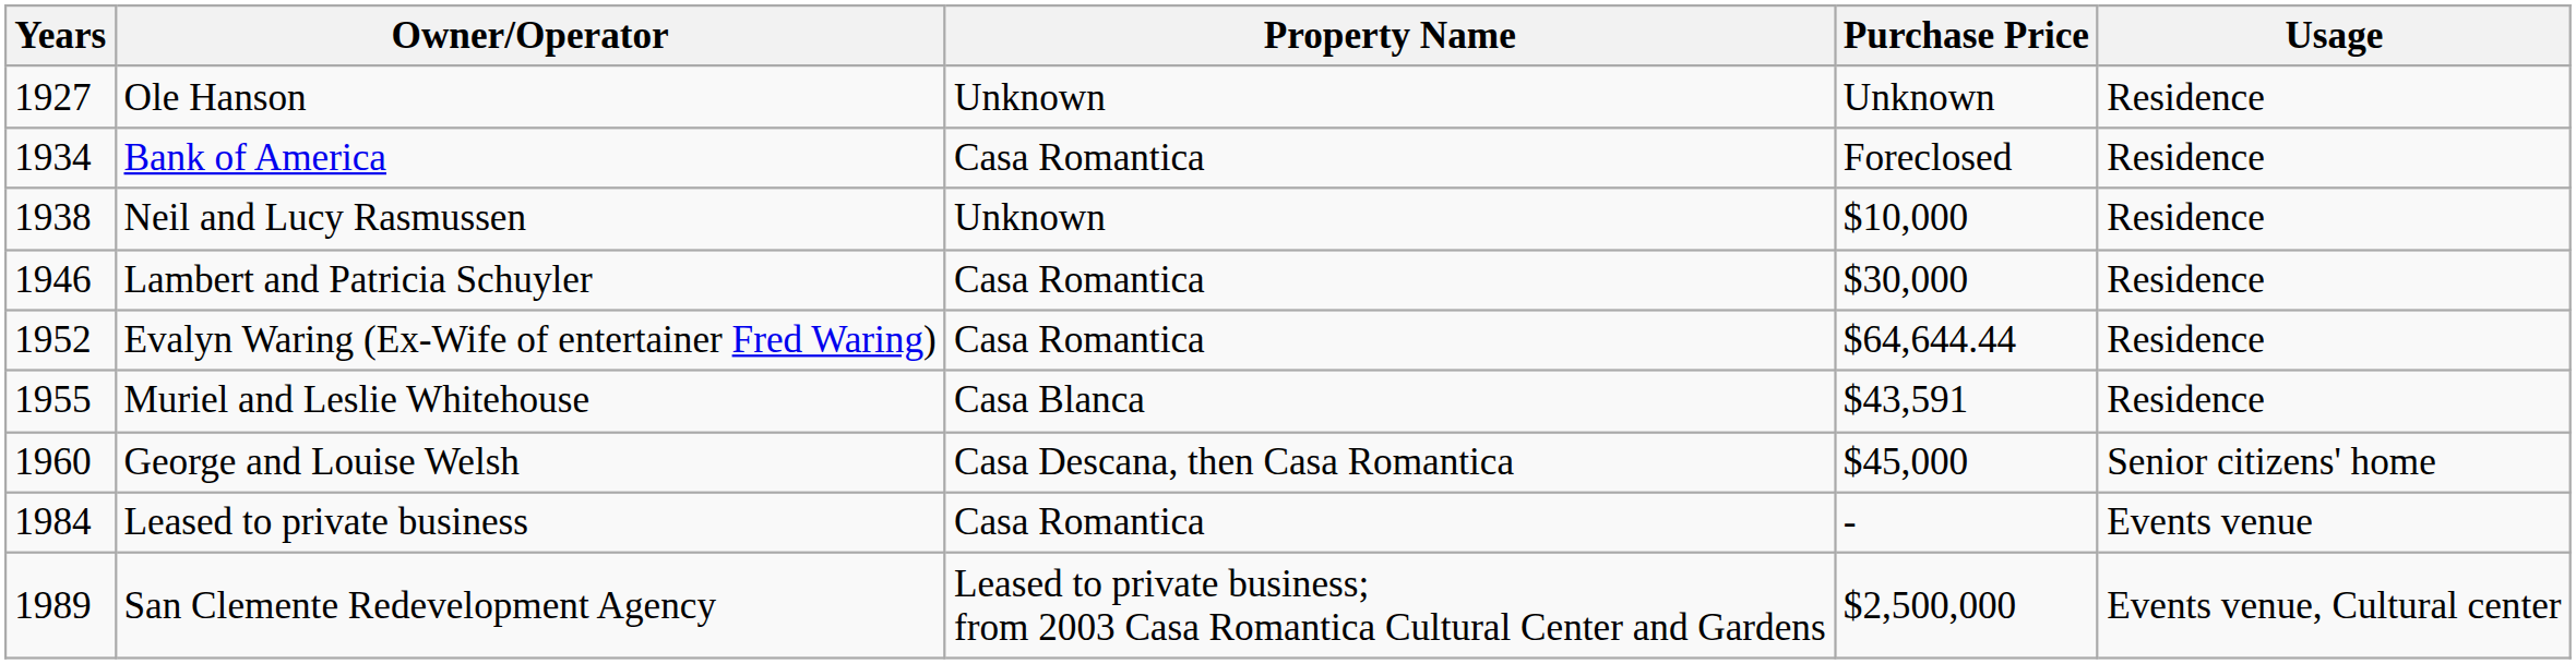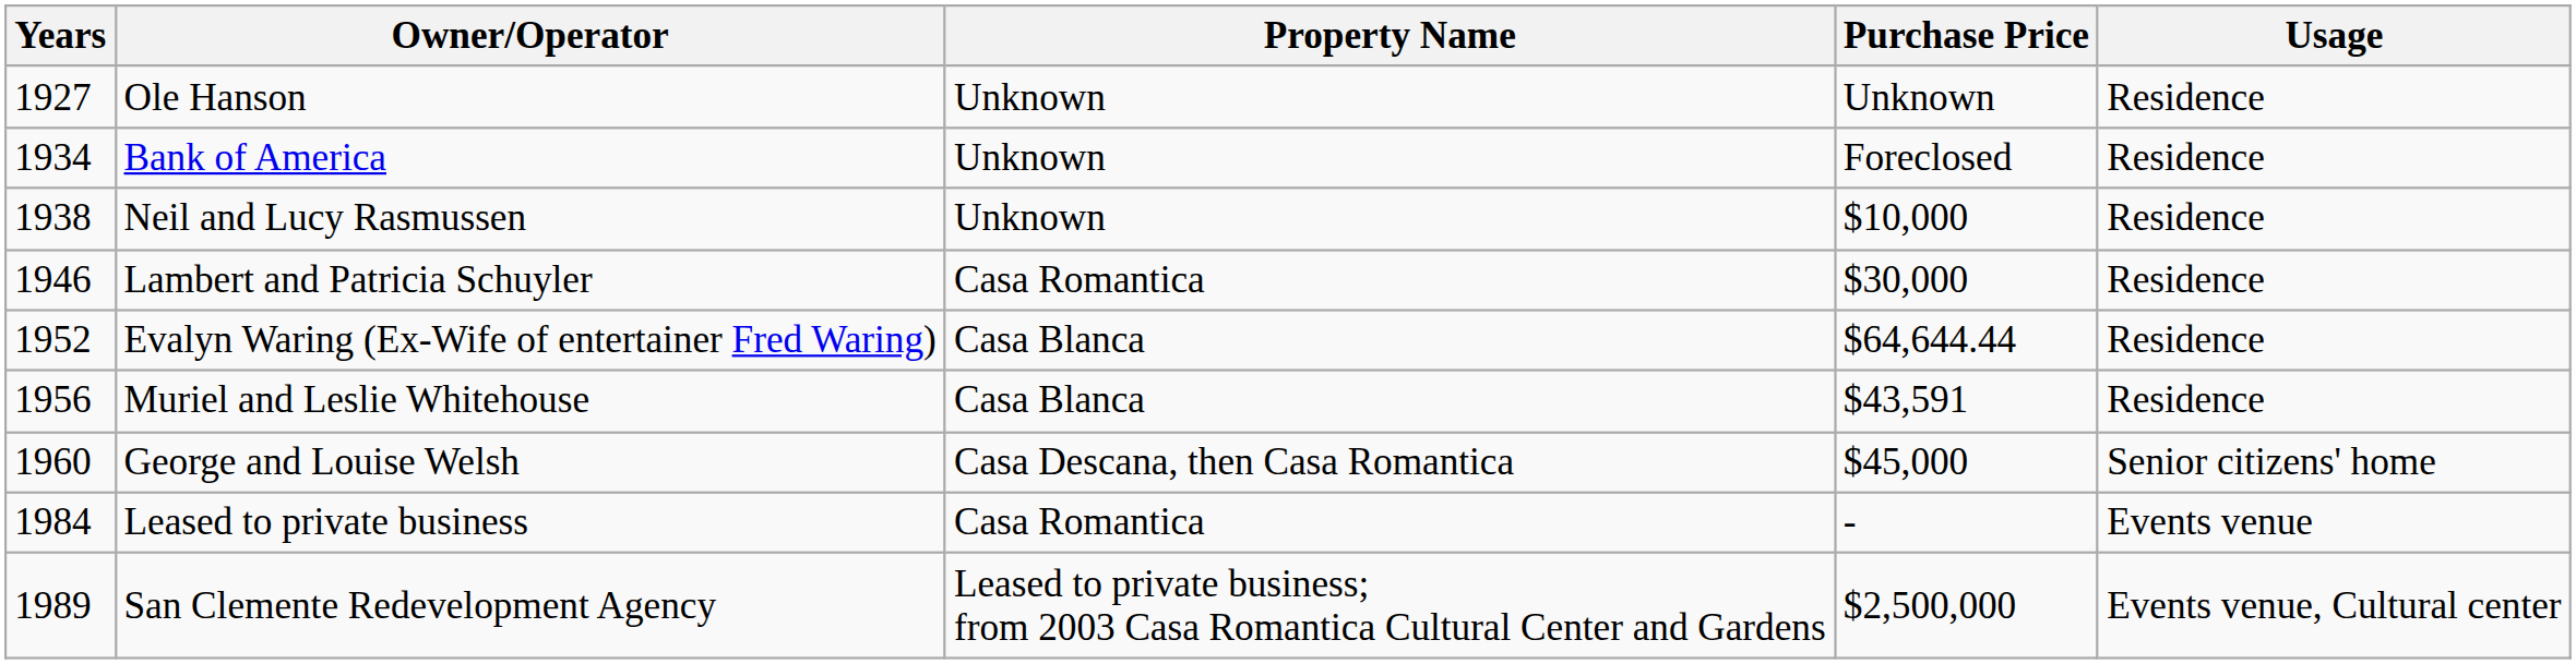Bank of America | Property Name: Casa Romantica -> Unknown
Evalyn Waring (Ex-Wife of entertainer Fred Waring) | Property Name: Casa Romantica -> Casa Blanca
Muriel and Leslie Whitehouse | Years: 1955 -> 1956
